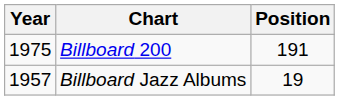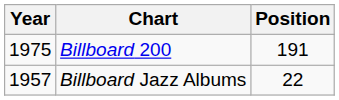Billboard Jazz Albums | Position: 19 -> 22
